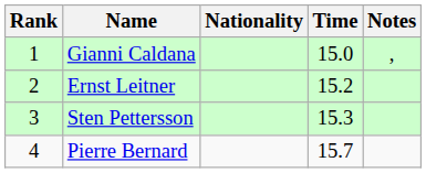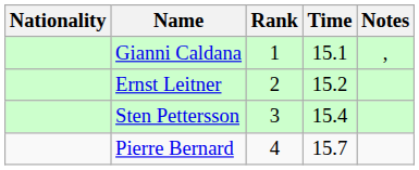columns swapped: Rank <-> Nationality
Gianni Caldana | Time: 15.0 -> 15.1
Sten Pettersson | Time: 15.3 -> 15.4
